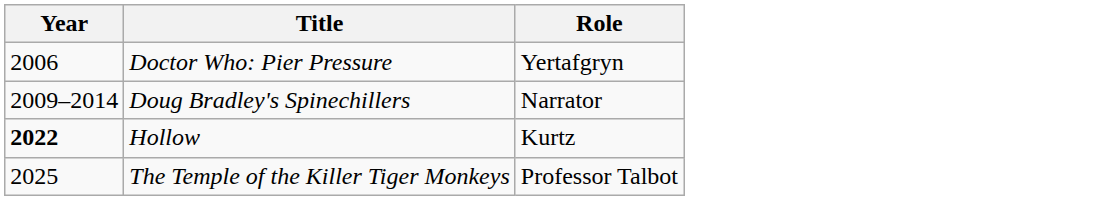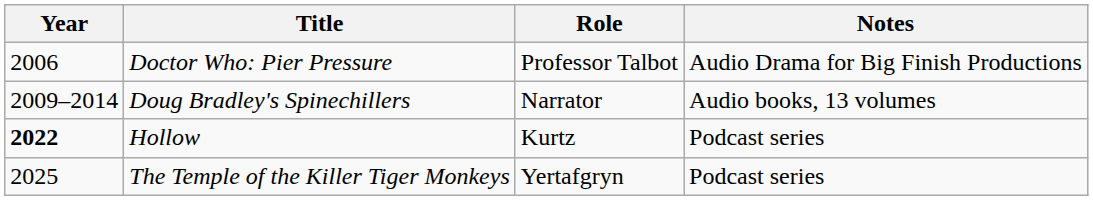+ column: Notes | Audio Drama for Big Finish Productions | Audio books, 13 volumes | Podcast series | Podcast series
Doctor Who: Pier Pressure | Role: Yertafgryn -> Professor Talbot
The Temple of the Killer Tiger Monkeys | Role: Professor Talbot -> Yertafgryn
